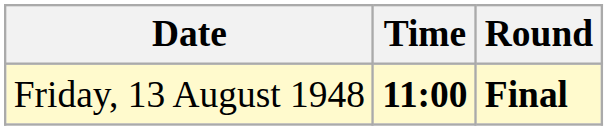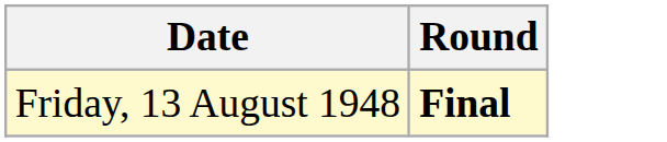- column: Time | 11:00
